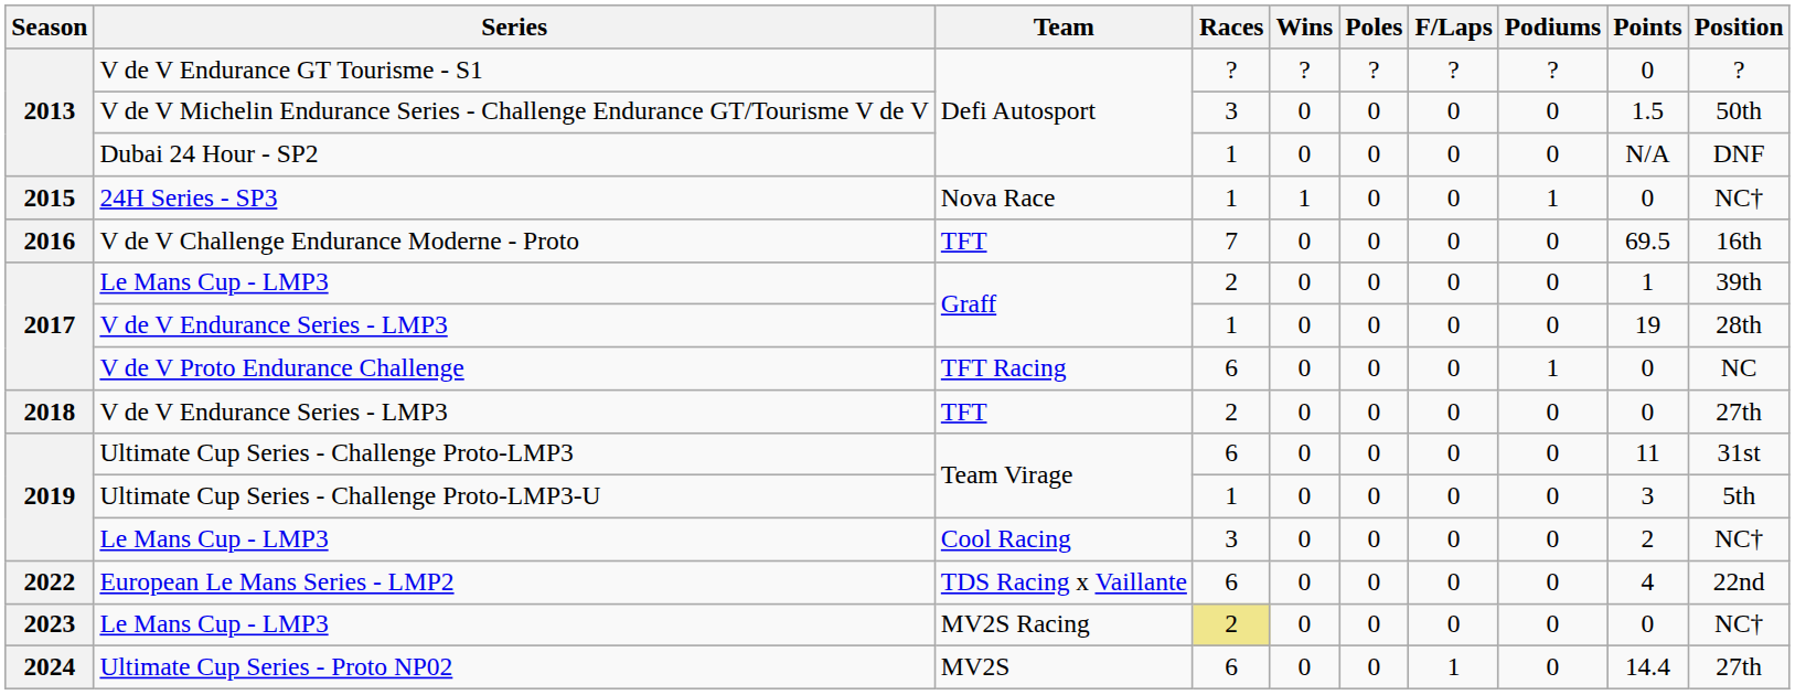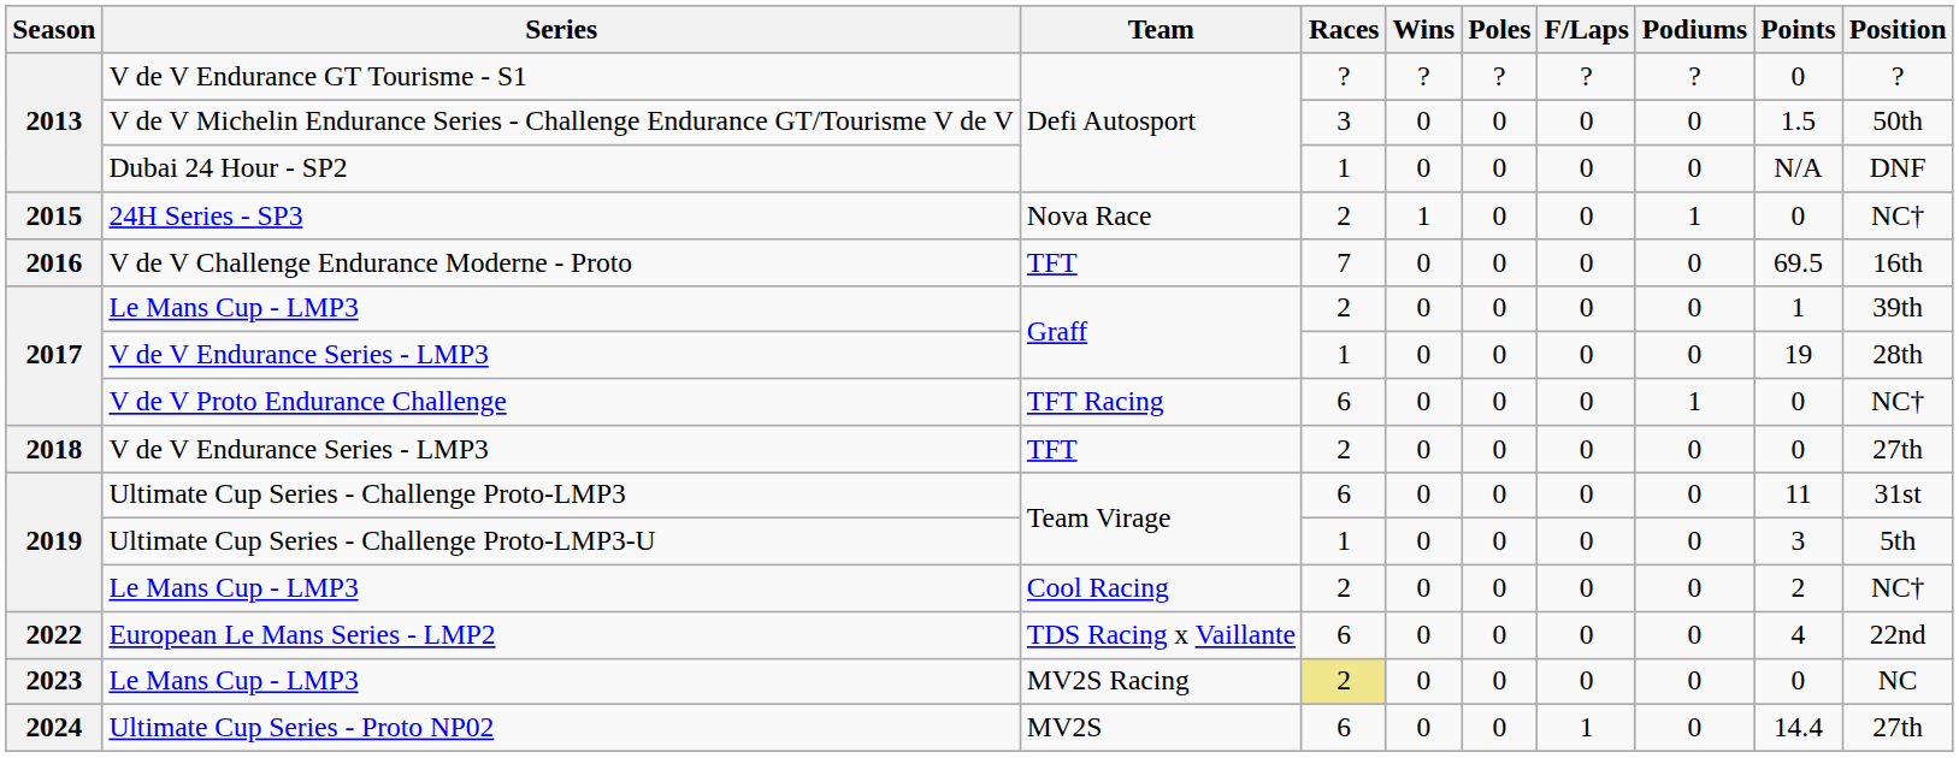24H Series - SP3 | Races: 1 -> 2
V de V Proto Endurance Challenge | Position: NC -> NC†
Le Mans Cup - LMP3 / Cool Racing | Races: 3 -> 2
Le Mans Cup - LMP3 / MV2S Racing | Position: NC† -> NC
